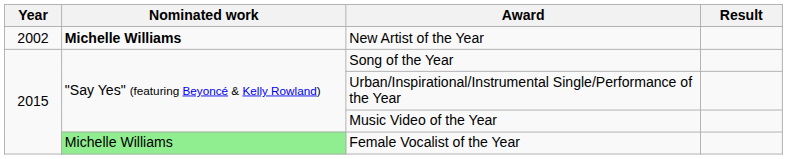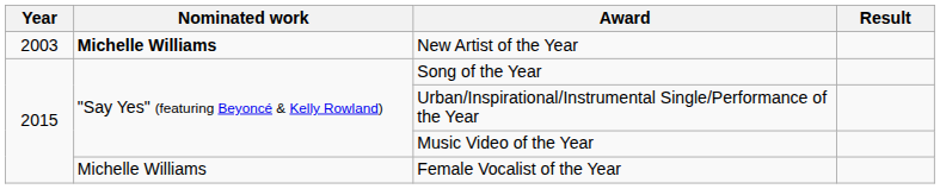New Artist of the Year | Year: 2002 -> 2003
Female Vocalist of the Year | Nominated work: lightgreen background -> no background
